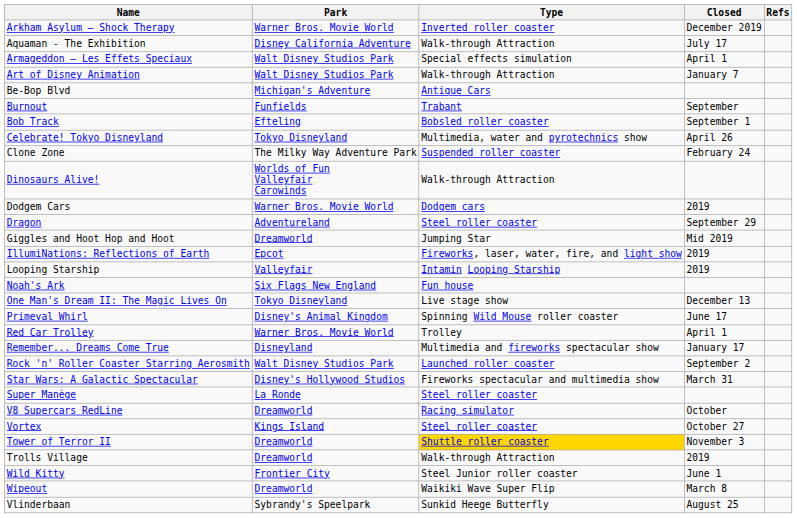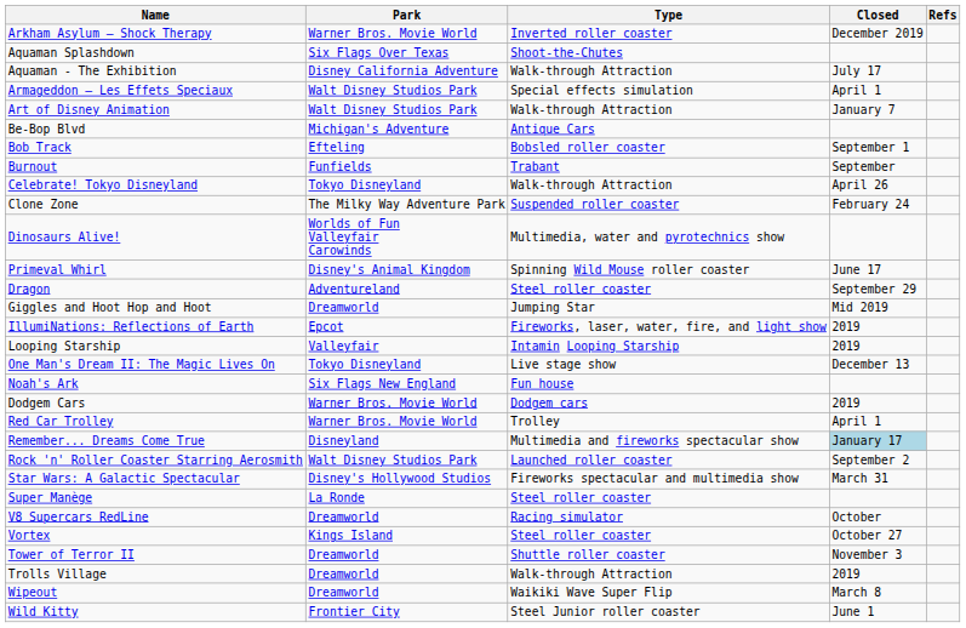+ row: Aquaman Splashdown | Six Flags Over Texas | Shoot-the-Chutes
rows swapped: Bob Track <-> Burnout
Celebrate! Tokyo Disneyland | Type: Multimedia, water and pyrotechnics show -> Walk-through Attraction
Dinosaurs Alive! | Type: Walk-through Attraction -> Multimedia, water and pyrotechnics show
rows swapped: Dodgem Cars <-> Primeval Whirl
rows swapped: Noah's Ark <-> One Man's Dream II: The Magic Lives On
Remember... Dreams Come True | Closed: no background -> lightblue background
Tower of Terror II | Type: gold background -> no background
rows swapped: Wild Kitty <-> Wipeout
- row: Vlinderbaan | Sybrandy's Speelpark | Sunkid Heege Butterfly | August 25
